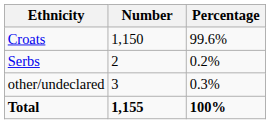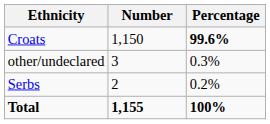Croats | Percentage: normal -> bold
rows swapped: Serbs <-> other/undeclared
